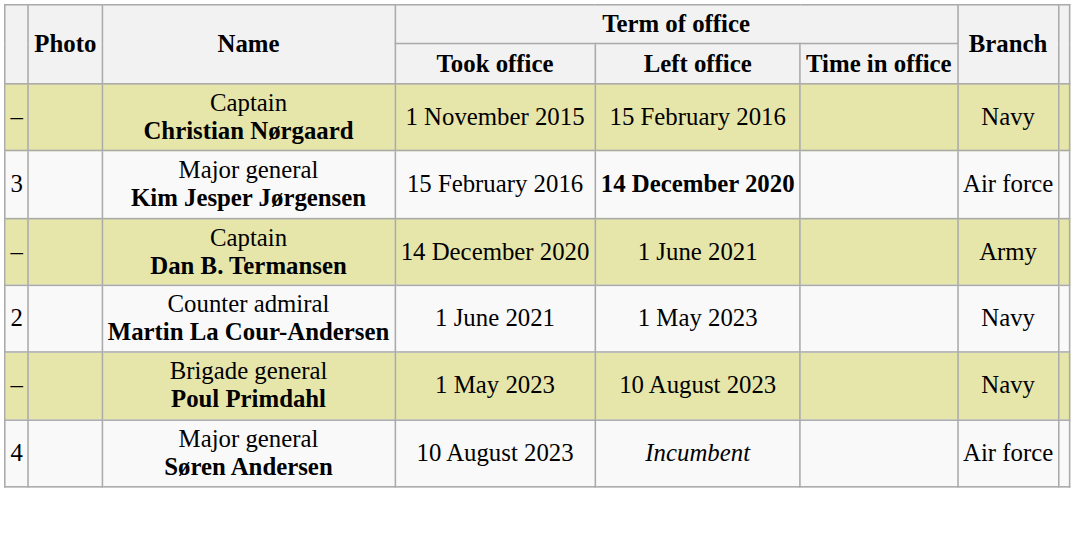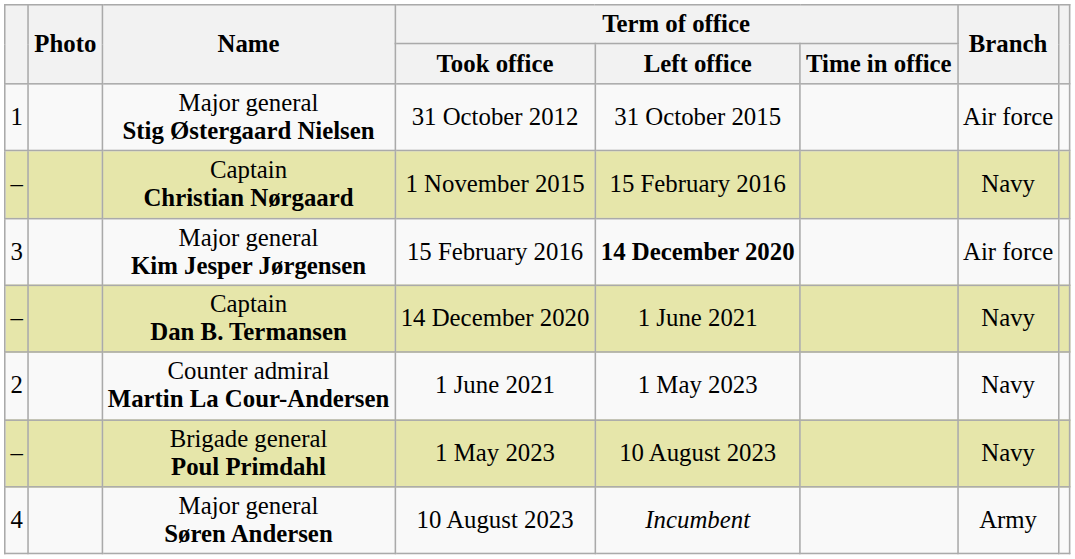+ row: 1 | Major general Stig Østergaard Nielsen | 31 October 2012 | 31 October 2015 | Air force
Captain Dan B. Termansen | Branch: Army -> Navy
Major general Søren Andersen | Branch: Air force -> Army
